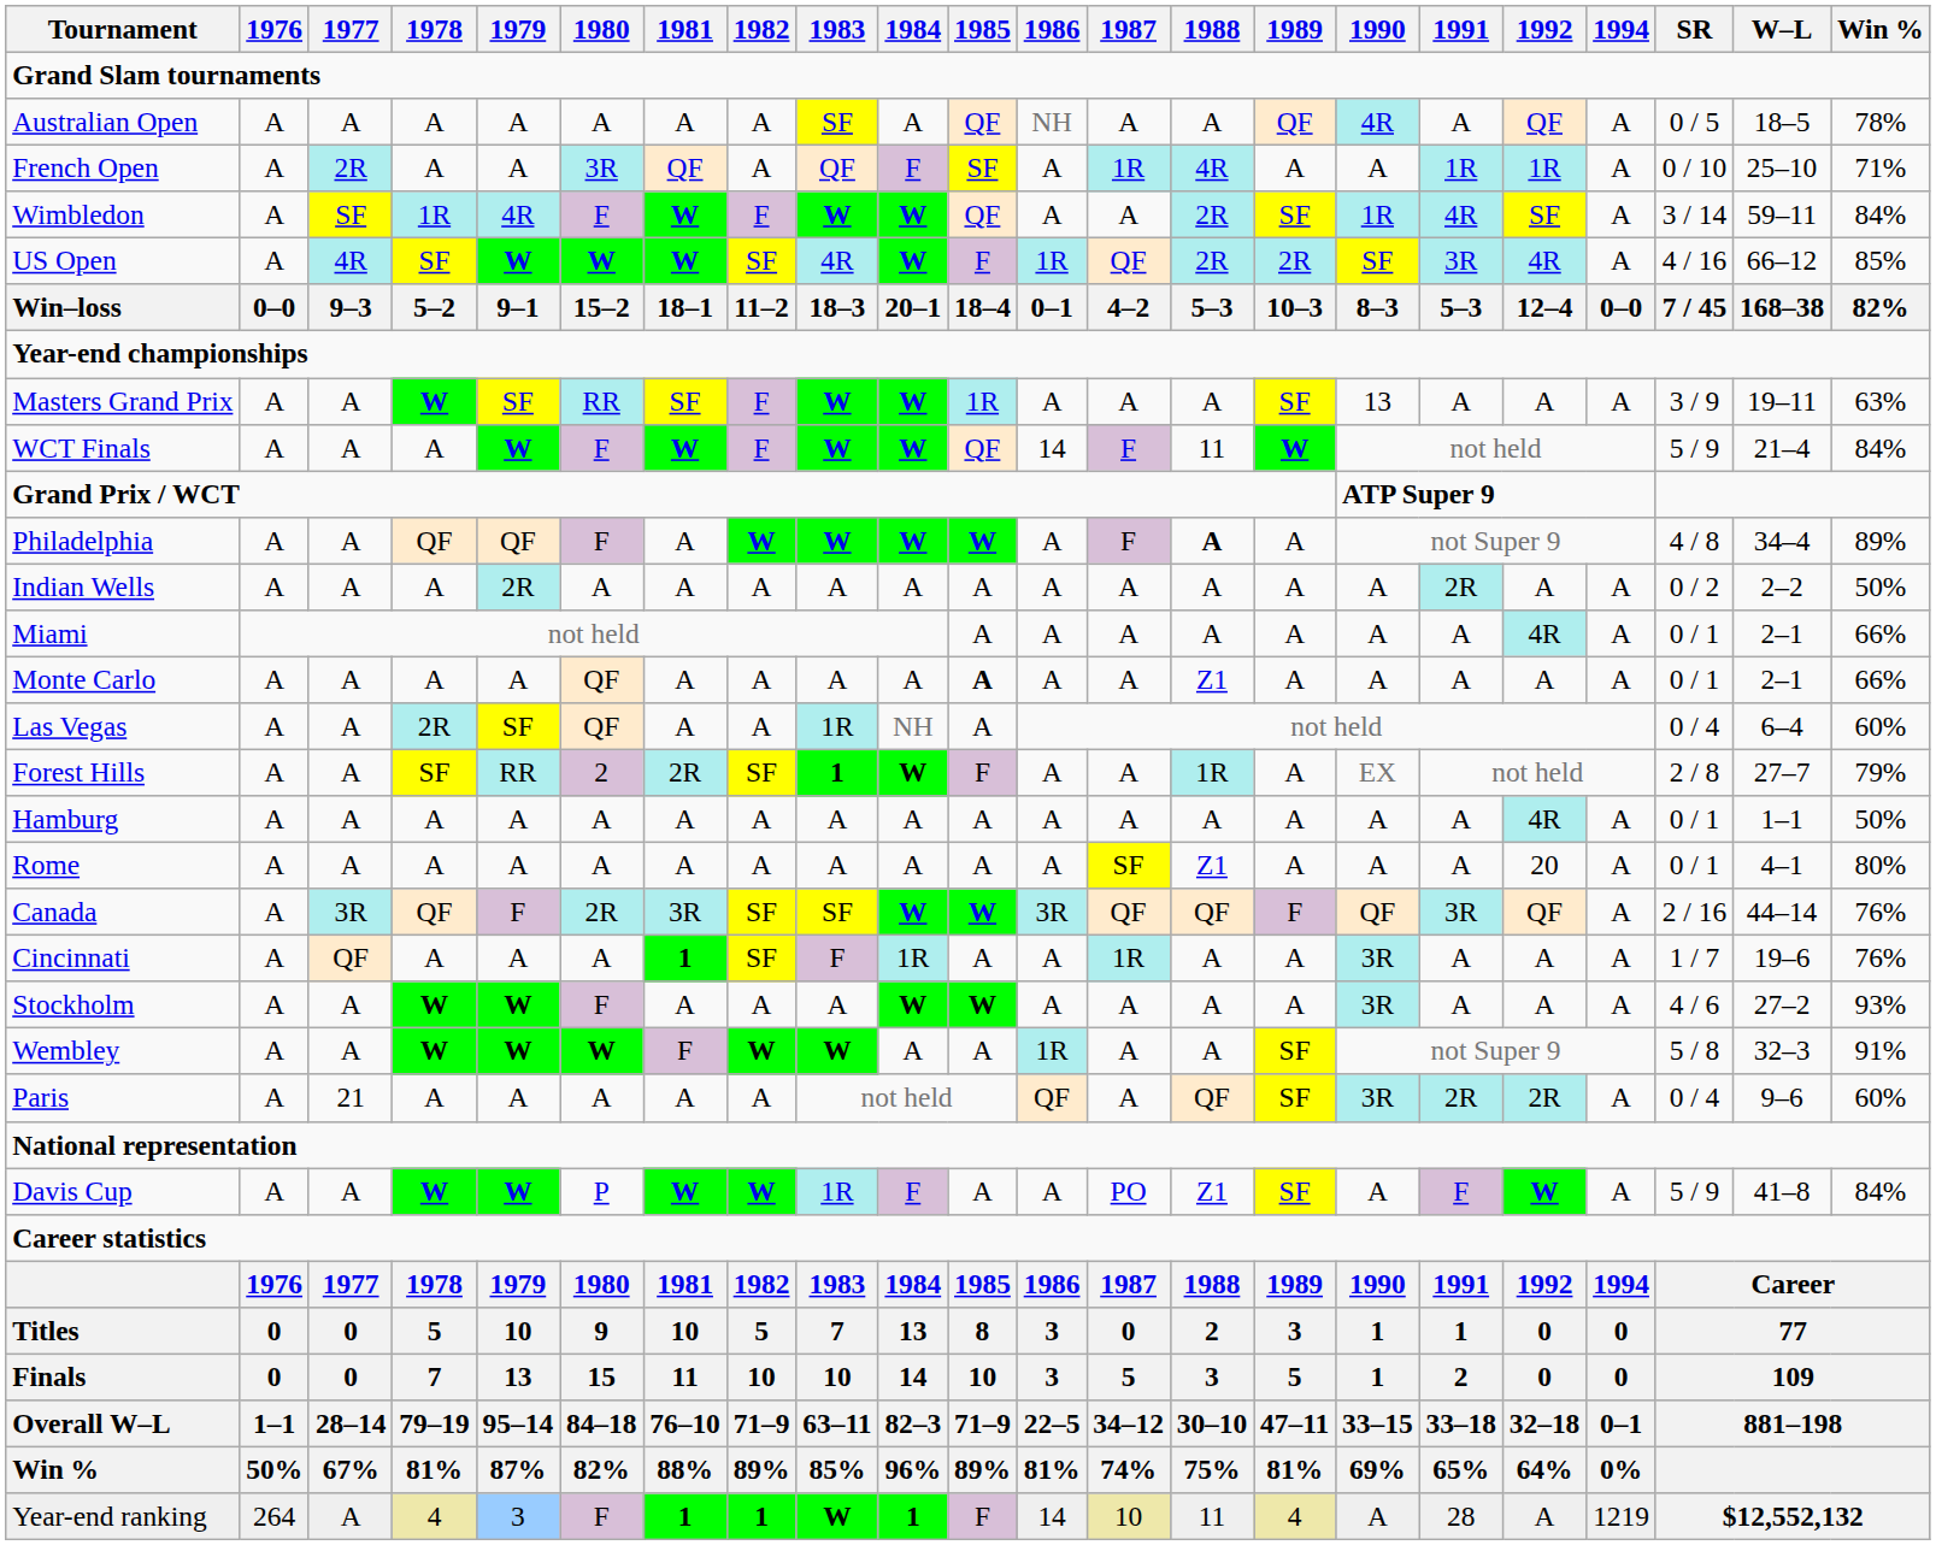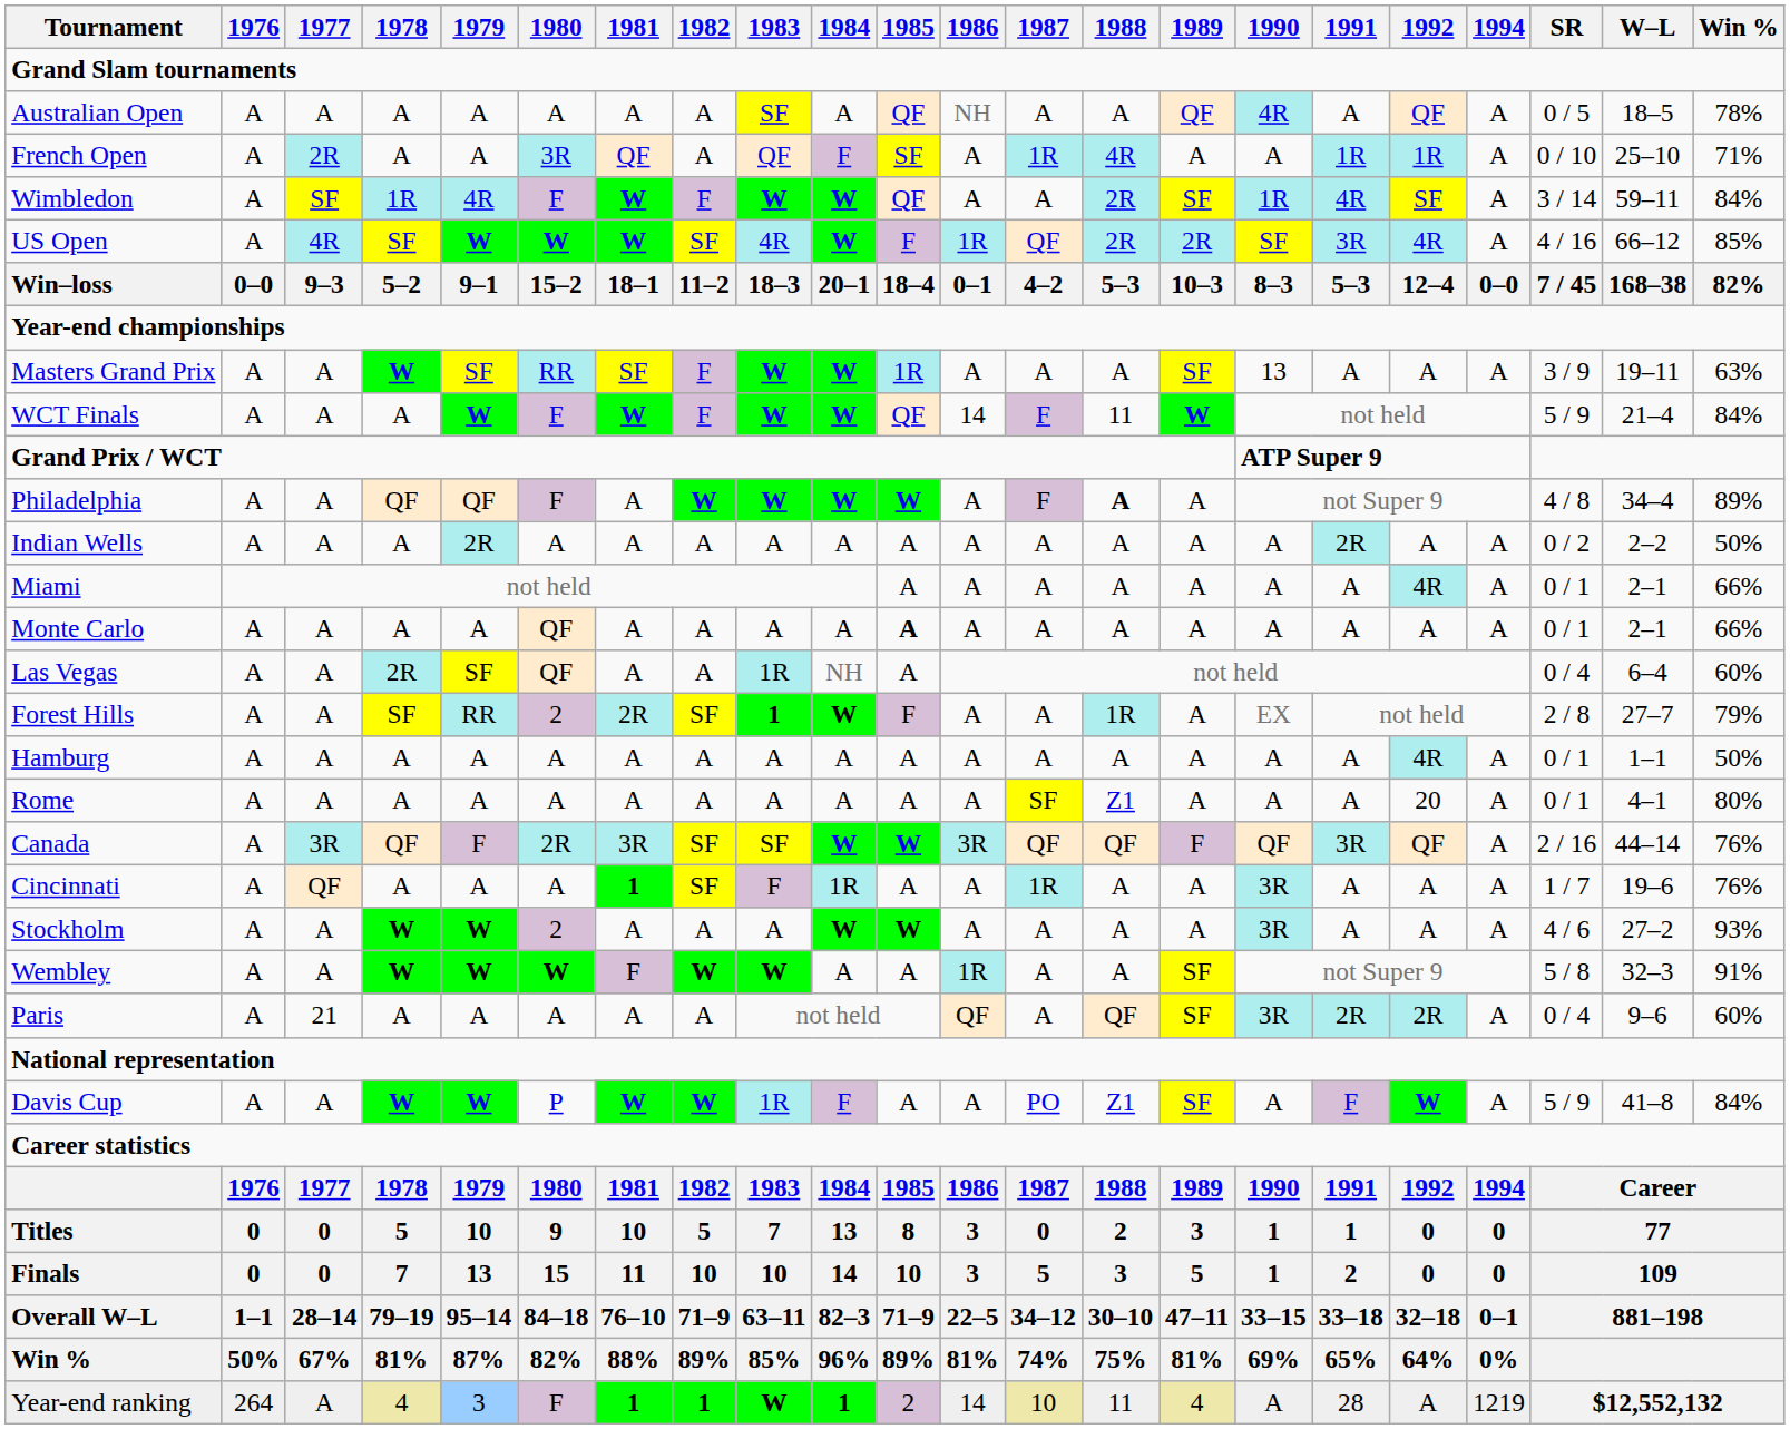Monte Carlo | 1988: Z1 -> A
Stockholm | 1980: F -> 2
Year-end ranking | 1985: F -> 2
